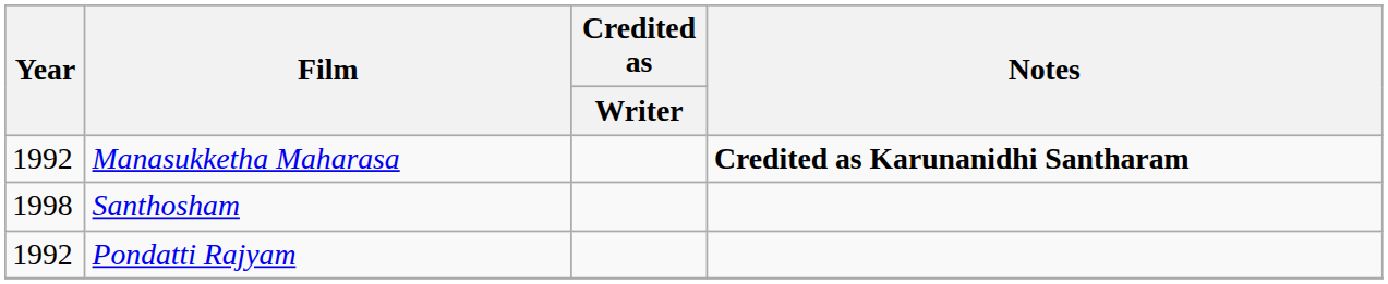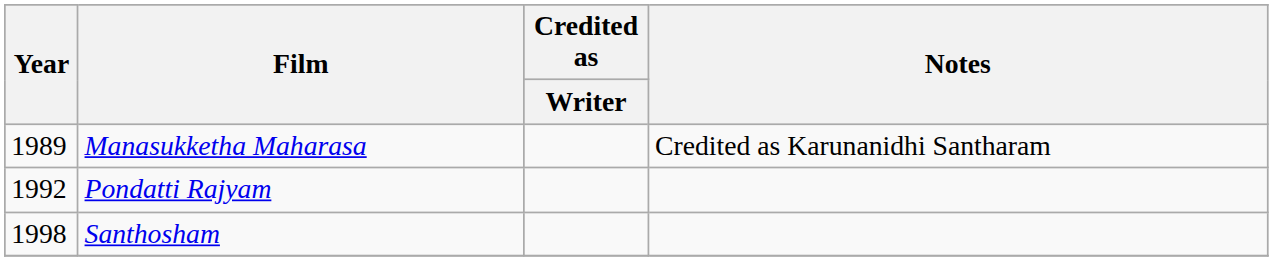Manasukketha Maharasa | Year: 1992 -> 1989
Manasukketha Maharasa | Notes: bold -> normal
rows swapped: Pondatti Rajyam <-> Santhosham
